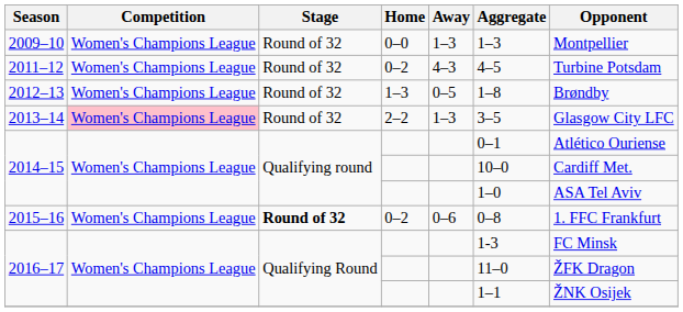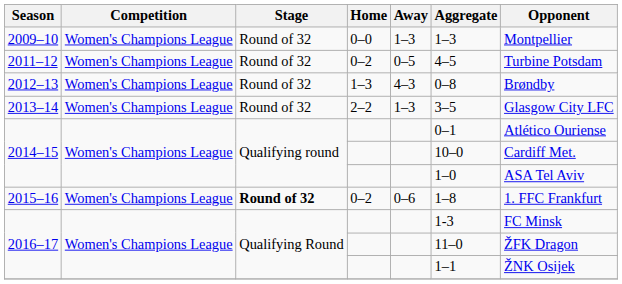2011–12 | Away: 4–3 -> 0–5
2012–13 | Away: 0–5 -> 4–3
2012–13 | Aggregate: 1–8 -> 0–8
2013–14 | Competition: pink background -> no background
2015–16 | Aggregate: 0–8 -> 1–8
